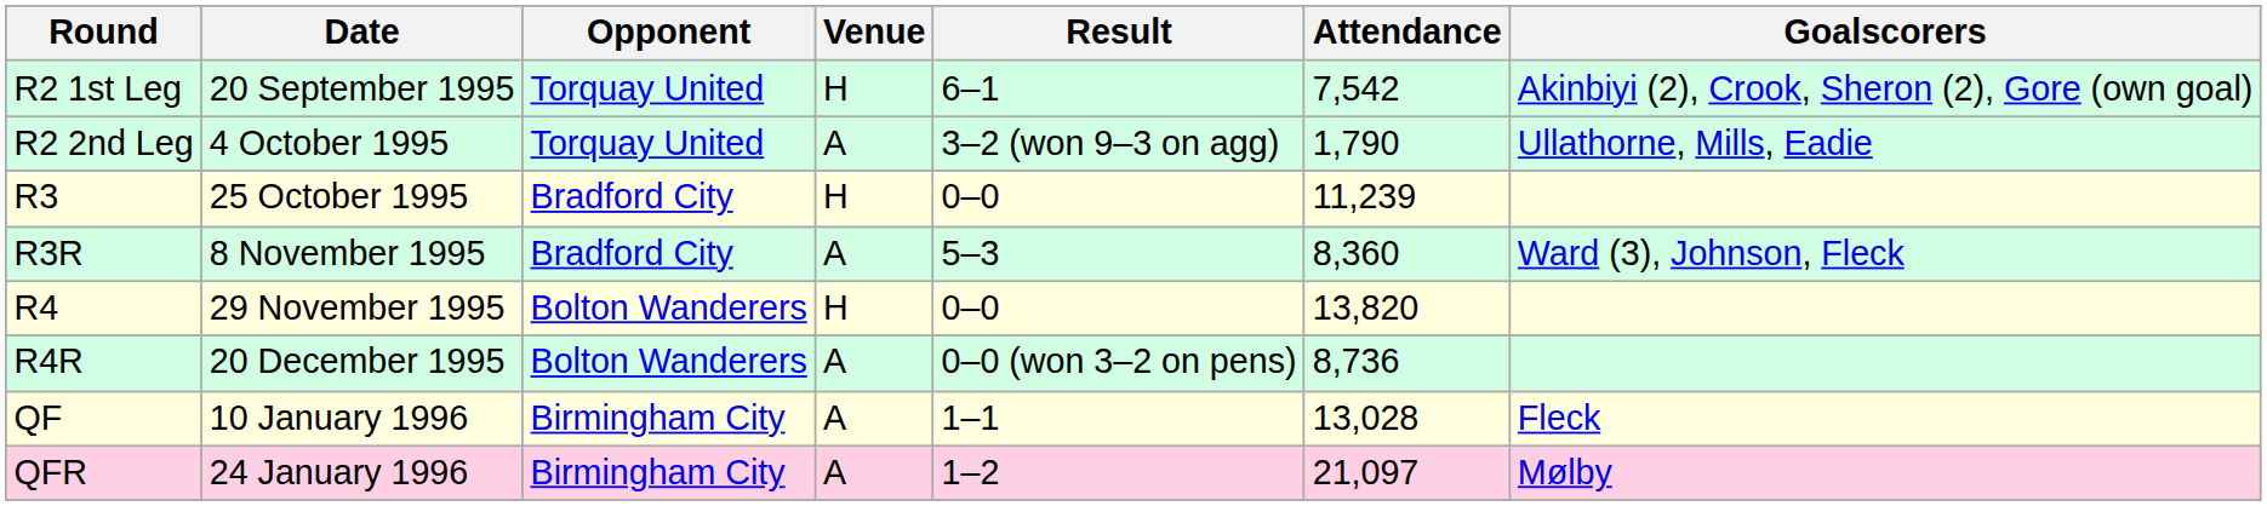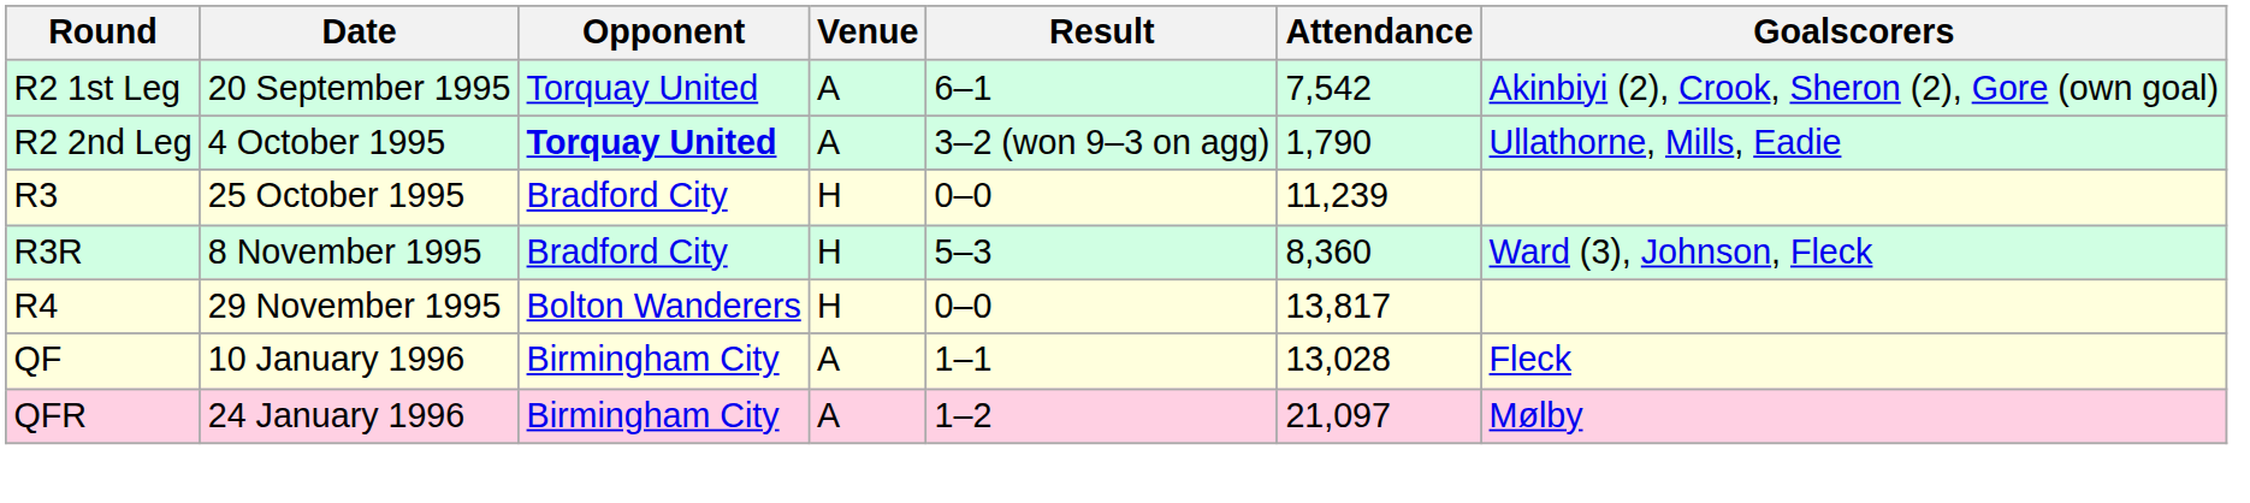R2 1st Leg | Venue: H -> A
R2 2nd Leg | Opponent: normal -> bold
R3R | Venue: A -> H
R4 | Attendance: 13,820 -> 13,817
- row: R4R | 20 December 1995 | Bolton Wanderers | A | 0–0 (won 3–2 on pens) | 8,736
